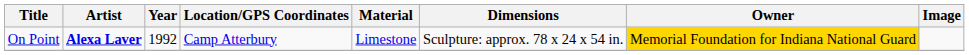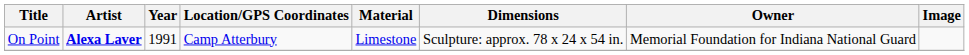On Point | Year: 1992 -> 1991
On Point | Owner: gold background -> no background
